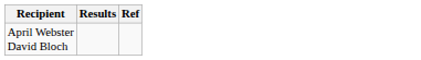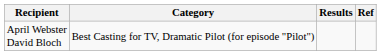+ column: Category | Best Casting for TV, Dramatic Pilot (for episode "Pilot")
